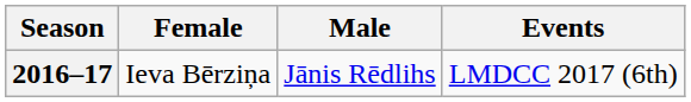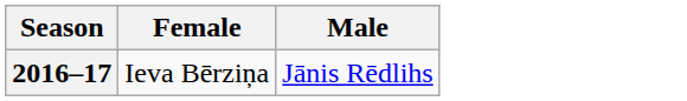- column: Events | LMDCC 2017 (6th)
